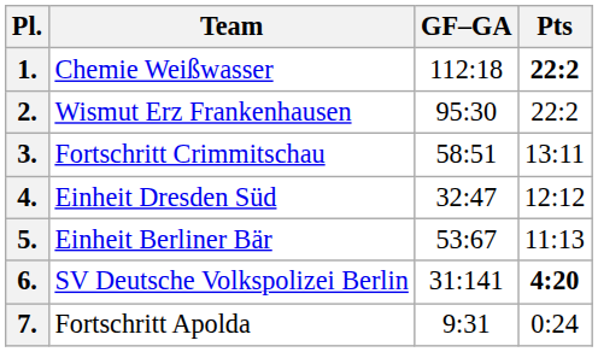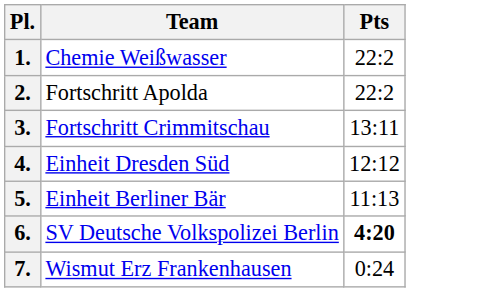- column: GF–GA | 112:18 | 95:30 | 58:51 | 32:47 | 53:67 | 31:141 | 9:31
1. | Pts: bold -> normal
2. | Team: Wismut Erz Frankenhausen -> Fortschritt Apolda
7. | Team: Fortschritt Apolda -> Wismut Erz Frankenhausen
